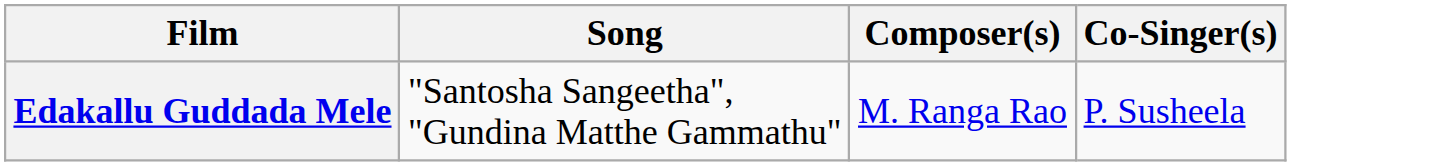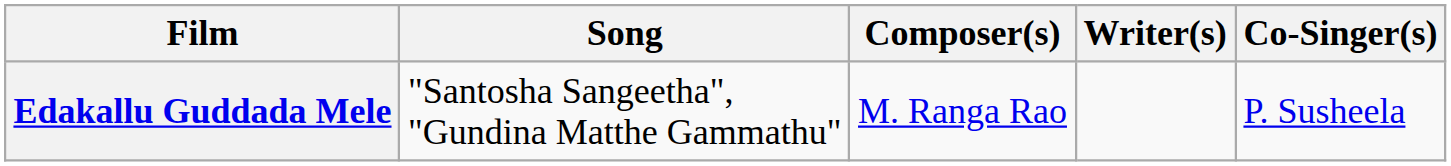+ column: Writer(s)
